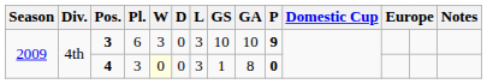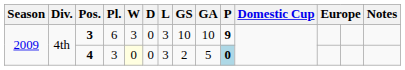4 | GS: 1 -> 2
4 | GA: 8 -> 5
4 | P: no background -> lightblue background
